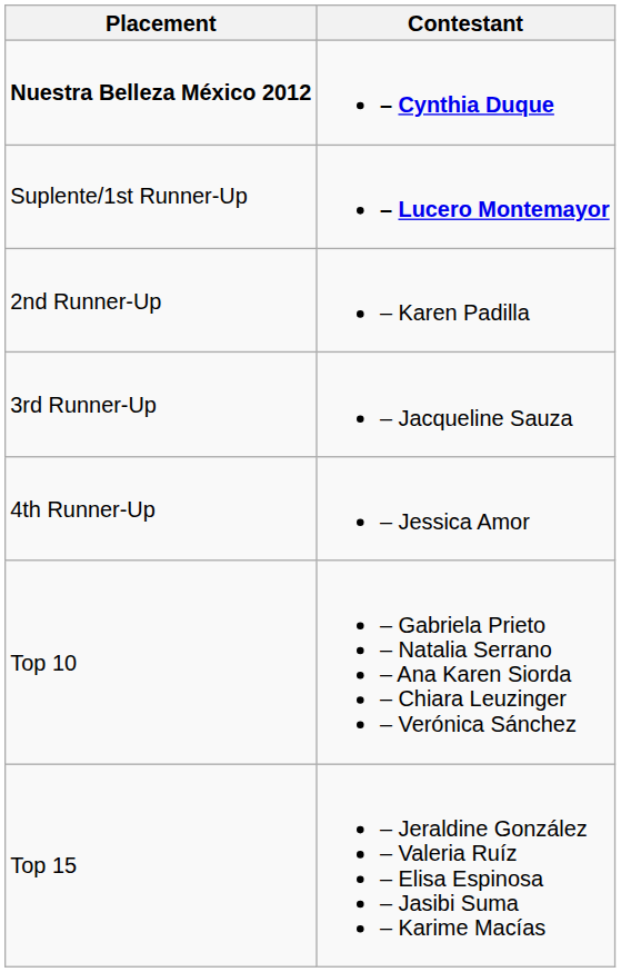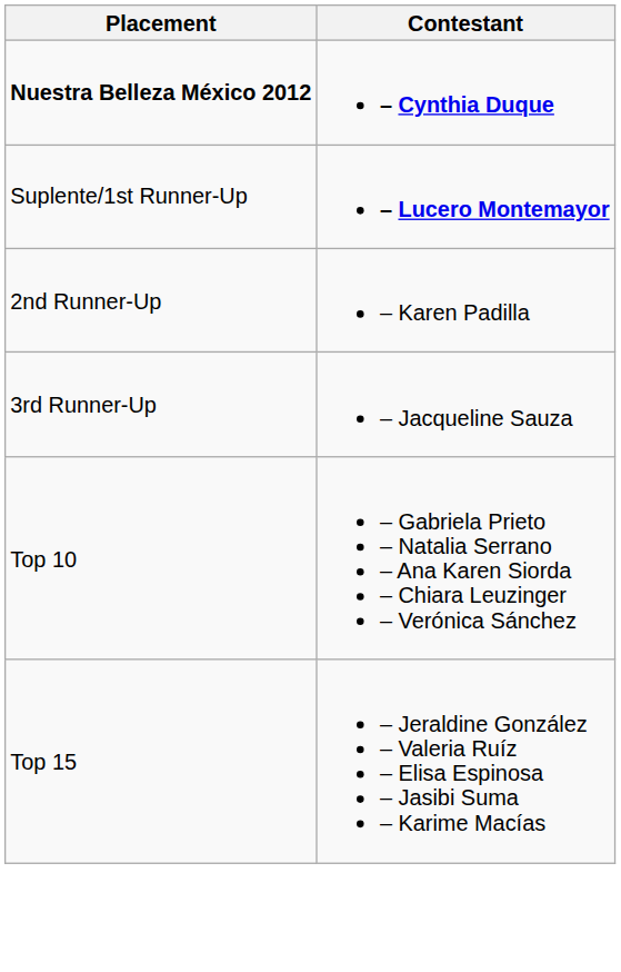- row: 4th Runner-Up | – Jessica Amor
